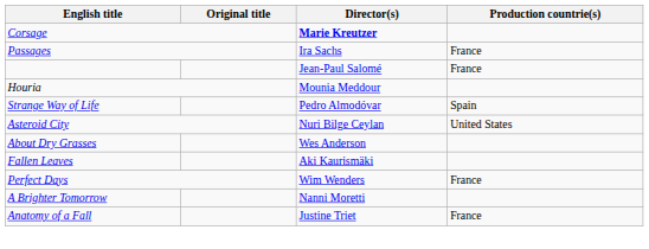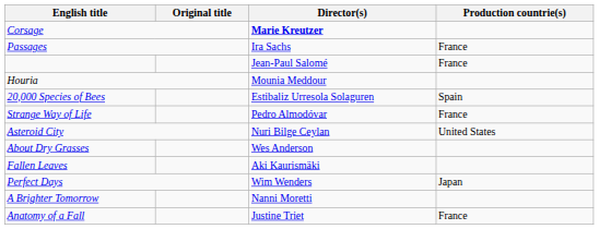+ row: 20,000 Species of Bees | Estibaliz Urresola Solaguren | Spain
Strange Way of Life | Production countrie(s): Spain -> France
Perfect Days | Production countrie(s): France -> Japan
